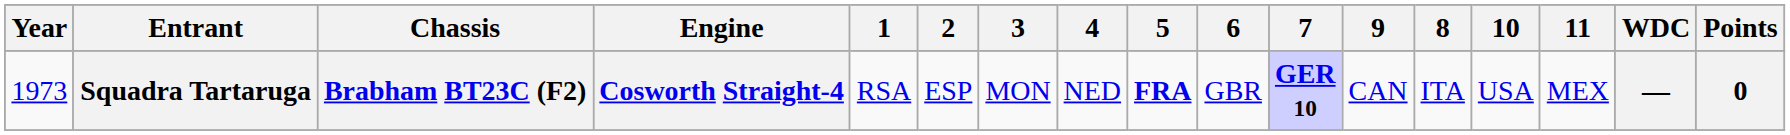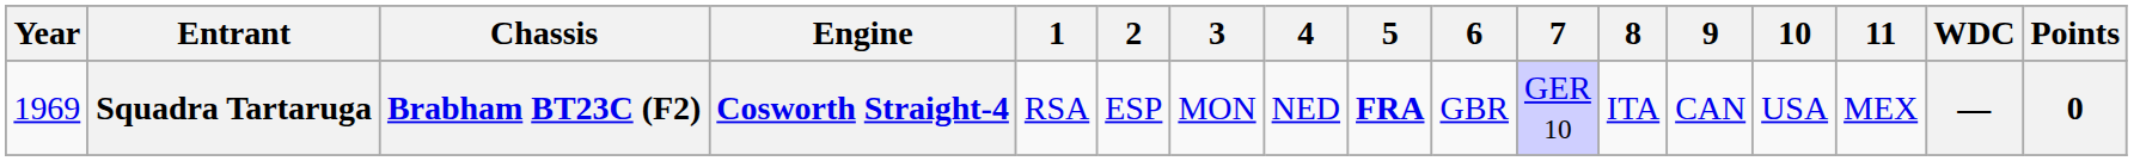columns swapped: 8 <-> 9
Squadra Tartaruga | Year: 1973 -> 1969
Squadra Tartaruga | 7: bold -> normal
